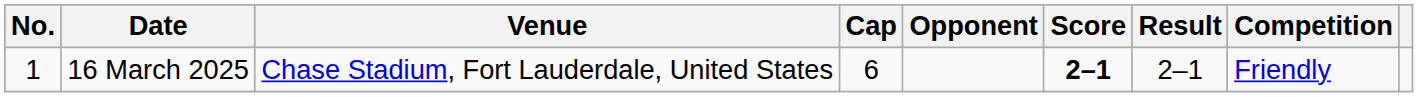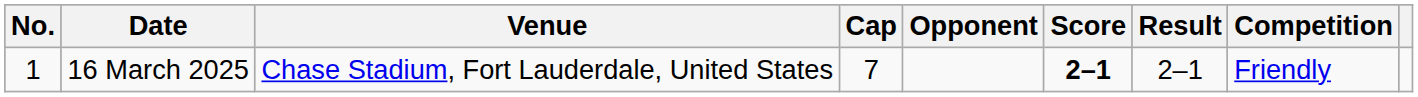16 March 2025 | Cap: 6 -> 7
